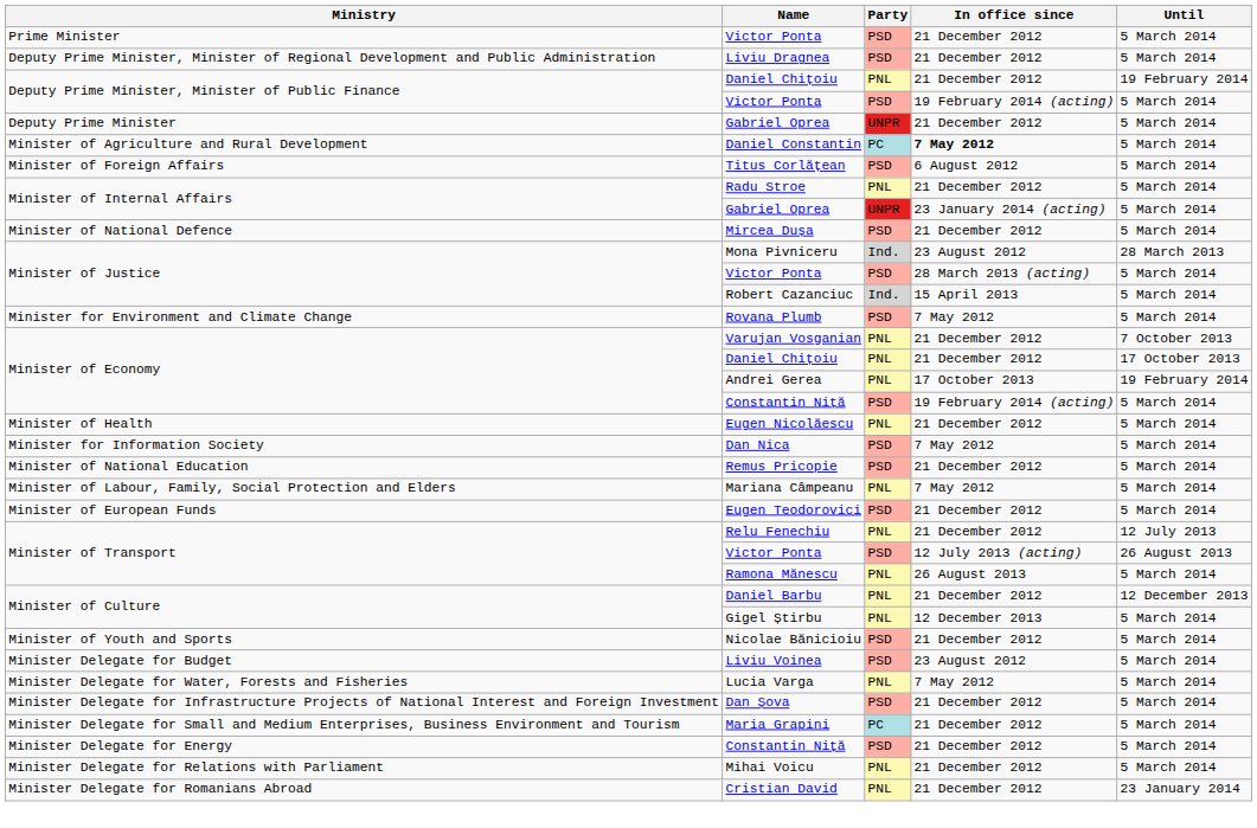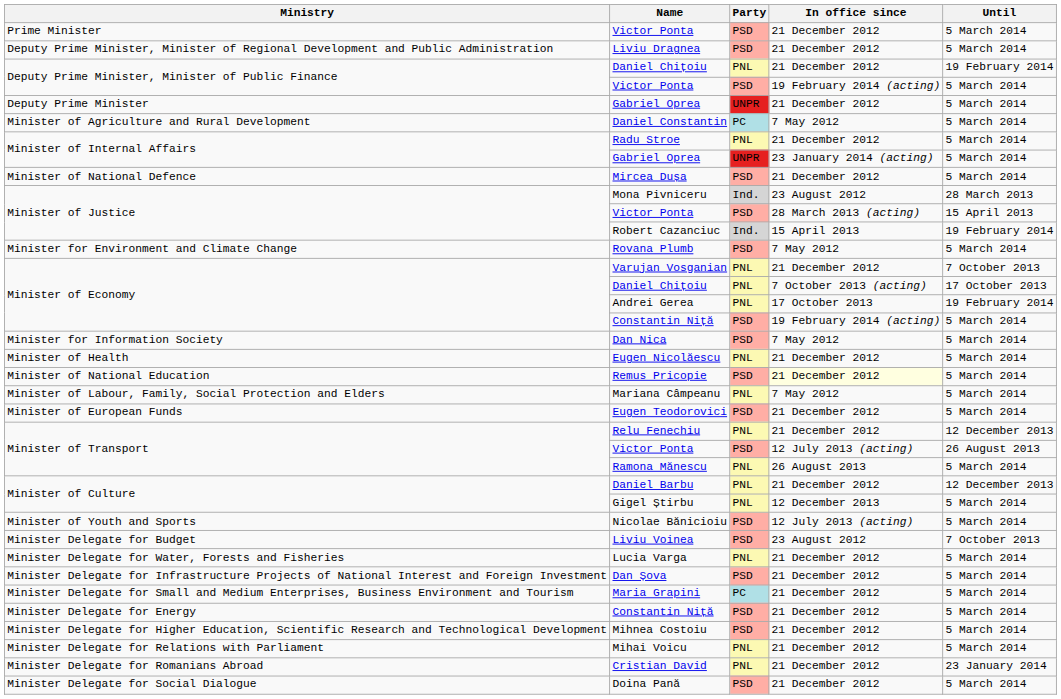Daniel Constantin | In office since: bold -> normal
- row: Minister of Foreign Affairs | Titus Corlățean | PSD | 6 August 2012 | 5 March 2014
Minister of Justice / Victor Ponta | Until: 5 March 2014 -> 15 April 2013
Robert Cazanciuc | Until: 5 March 2014 -> 19 February 2014
Minister of Economy / Daniel Chițoiu | In office since: 21 December 2012 -> 7 October 2013 (acting)
rows swapped: Dan Nica <-> Eugen Nicolăescu
Remus Pricopie | In office since: no background -> lightyellow background
Relu Fenechiu | Until: 12 July 2013 -> 12 December 2013
Nicolae Bănicioiu | In office since: 21 December 2012 -> 12 July 2013 (acting)
Liviu Voinea | Until: 5 March 2014 -> 7 October 2013
Lucia Varga | In office since: 7 May 2012 -> 21 December 2012
+ row: Minister Delegate for Higher Education, Scientific Research and Technological Development | Mihnea Costoiu | PSD | 21 December 2012 | 5 March 2014
+ row: Minister Delegate for Social Dialogue | Doina Pană | PSD | 21 December 2012 | 5 March 2014
